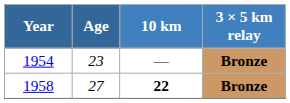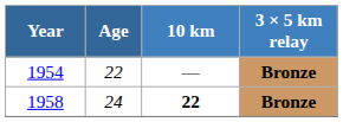1954 | Age: 23 -> 22
1958 | Age: 27 -> 24
